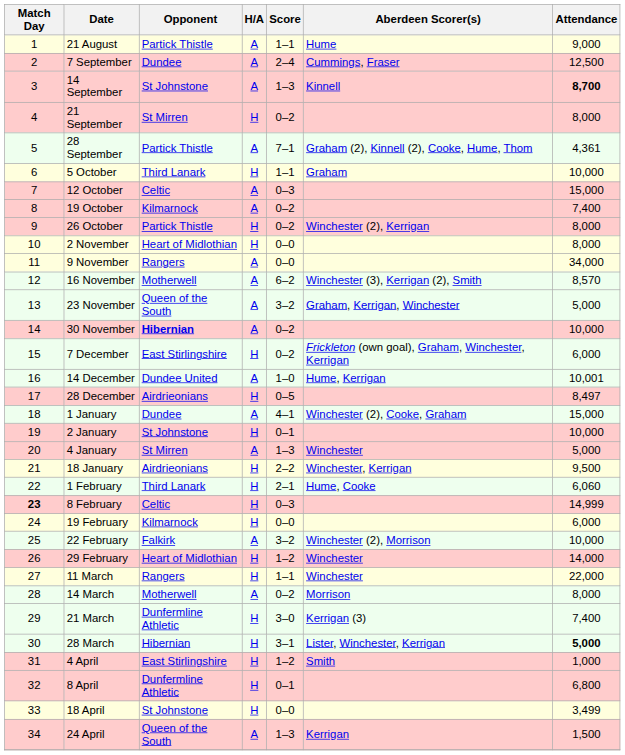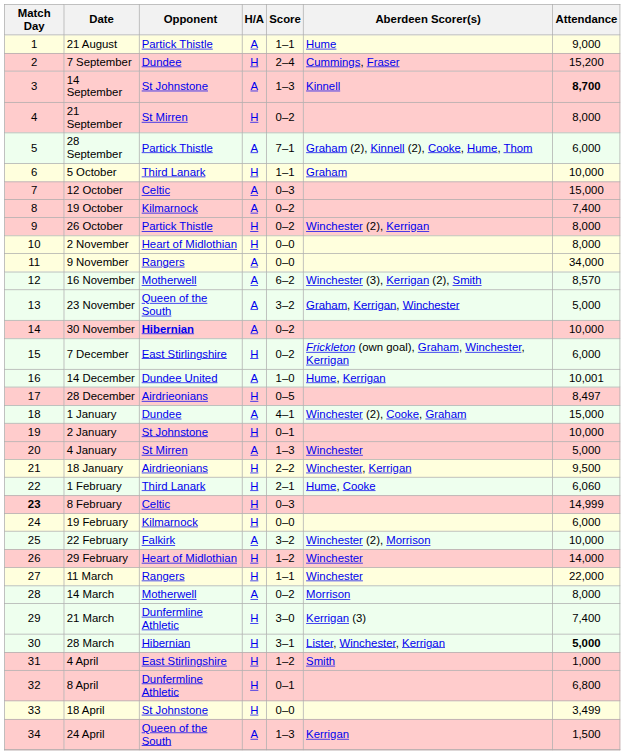7 September | H/A: A -> H
7 September | Attendance: 12,500 -> 15,200
28 September | Attendance: 4,361 -> 6,000
